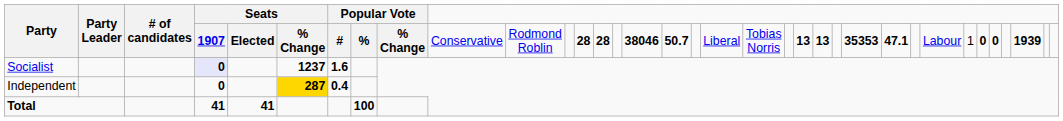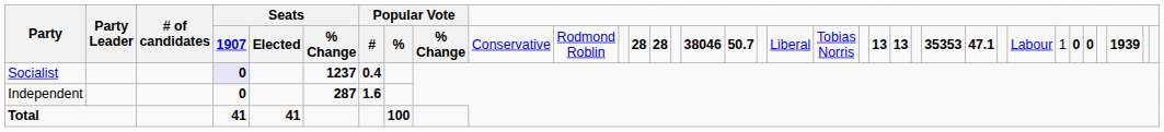Socialist | column 8: 1.6 -> 0.4
Independent | column 7: gold background -> no background
Independent | column 8: 0.4 -> 1.6
